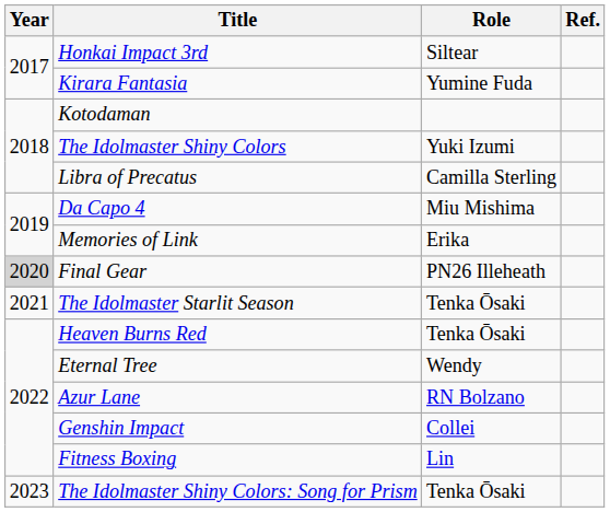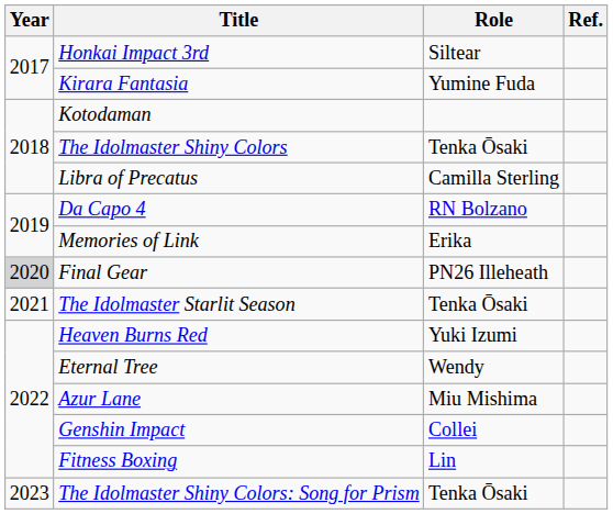The Idolmaster Shiny Colors | Role: Yuki Izumi -> Tenka Ōsaki
Da Capo 4 | Role: Miu Mishima -> RN Bolzano
Heaven Burns Red | Role: Tenka Ōsaki -> Yuki Izumi
Azur Lane | Role: RN Bolzano -> Miu Mishima
